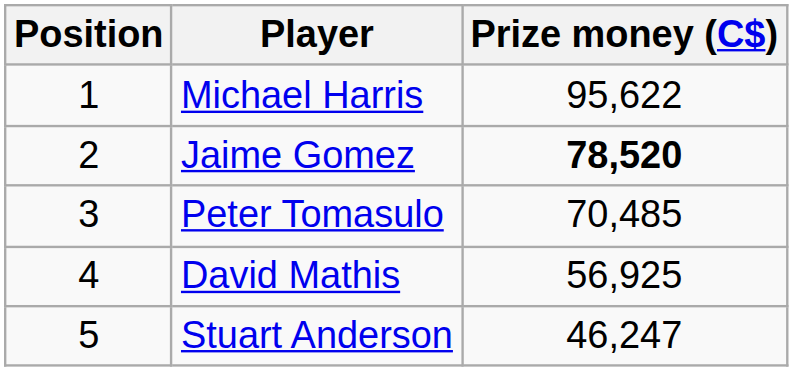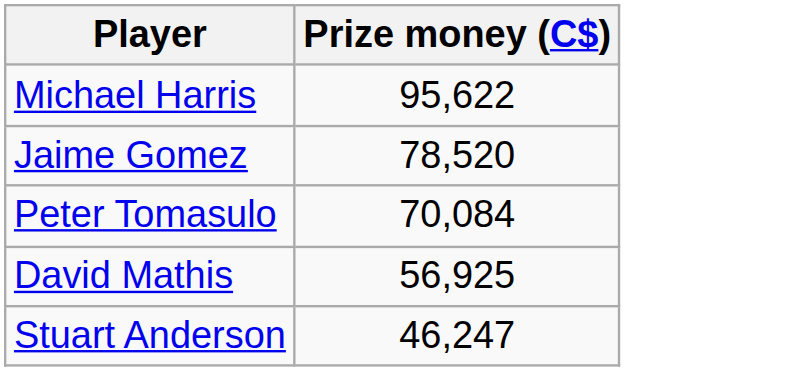- column: Position | 1 | 2 | 3 | 4 | 5
Jaime Gomez | Prize money (C$): bold -> normal
Peter Tomasulo | Prize money (C$): 70,485 -> 70,084
